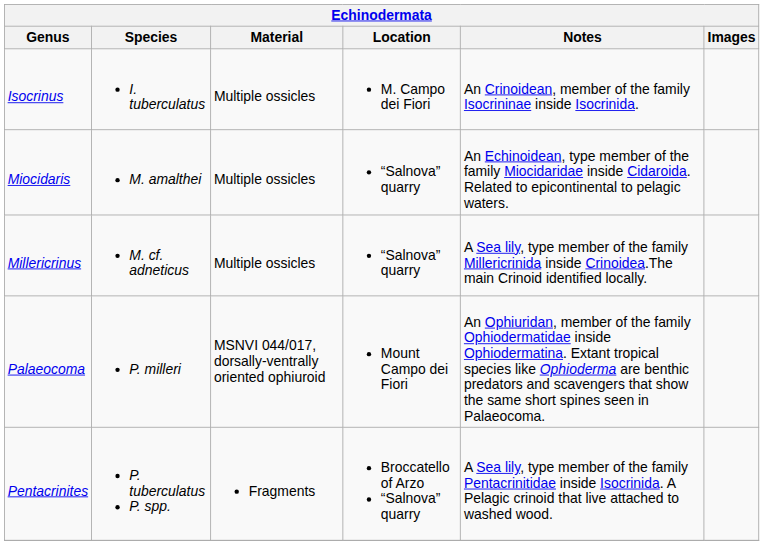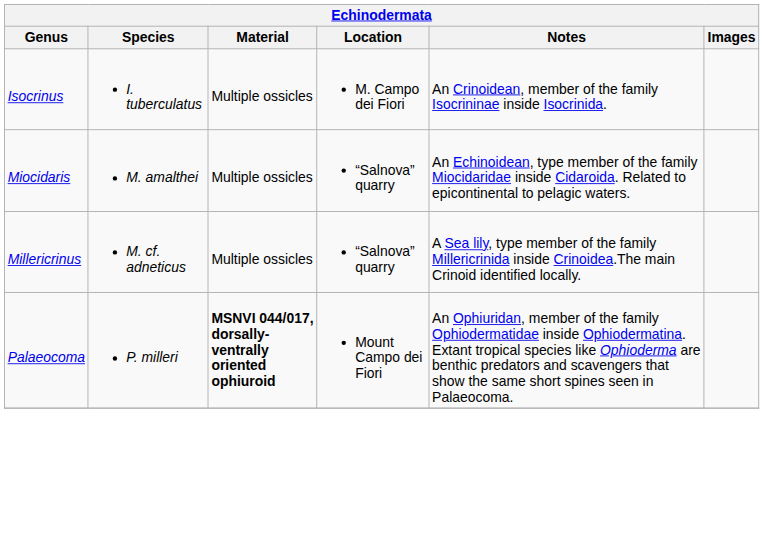Palaeocoma | Material: normal -> bold
- row: Pentacrinites | P. tuberculatus P. spp. | Fragments | Broccatello of Arzo “Salnova” quarry | A Sea lily, type member of the family Pentacrinitidae inside Isocrinida. A Pelagic crinoid that live attached to washed wood.
